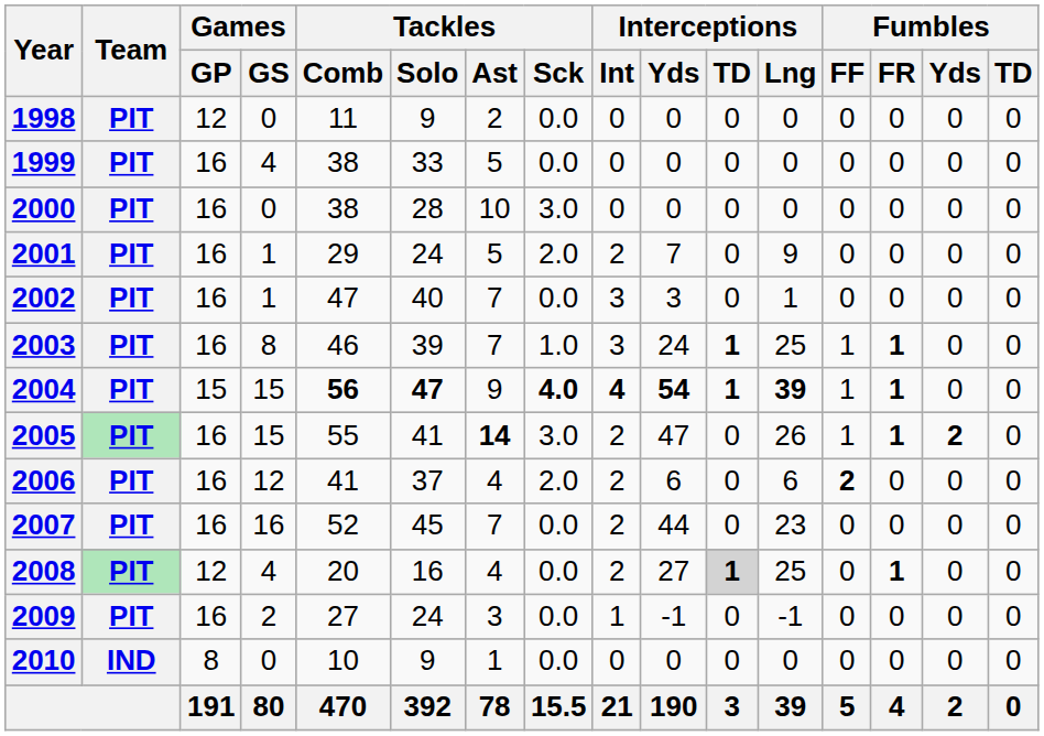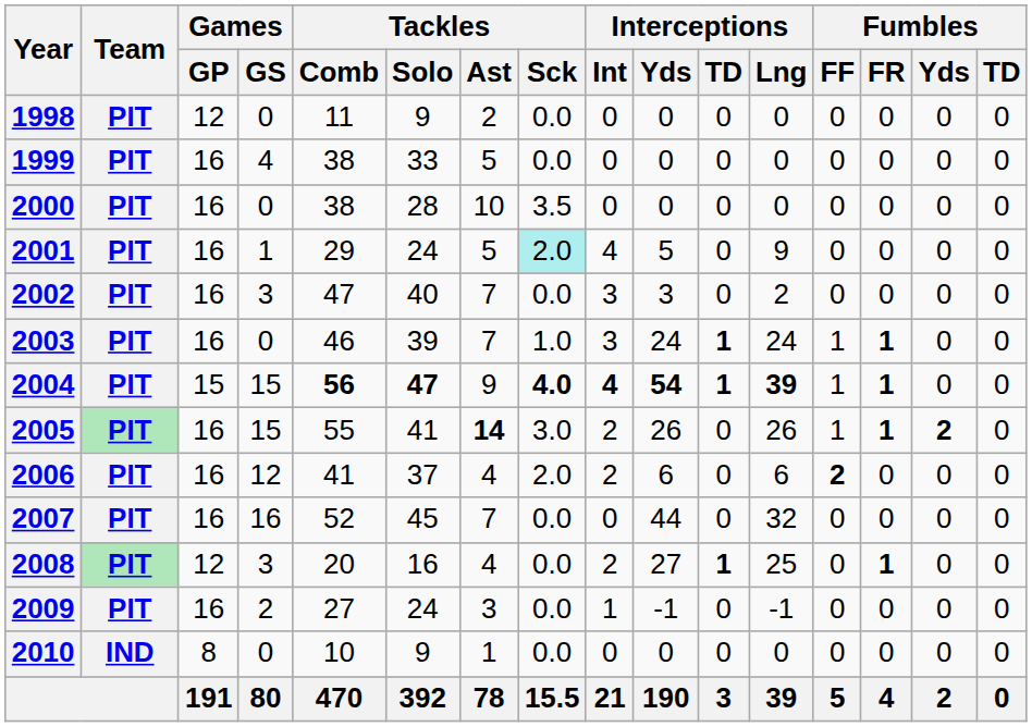2000 | Tackles / Sck: 3.0 -> 3.5
2001 | Tackles / Sck: no background -> paleturquoise background
2001 | Interceptions / Int: 2 -> 4
2001 | Interceptions / Yds: 7 -> 5
2002 | Games / GS: 1 -> 3
2002 | Interceptions / Lng: 1 -> 2
2003 | Games / GS: 8 -> 0
2003 | Interceptions / Lng: 25 -> 24
2005 | Interceptions / Yds: 47 -> 26
2007 | Interceptions / Int: 2 -> 0
2007 | Interceptions / Lng: 23 -> 32
2008 | Games / GS: 4 -> 3
2008 | Interceptions / TD: lightgrey background -> no background
